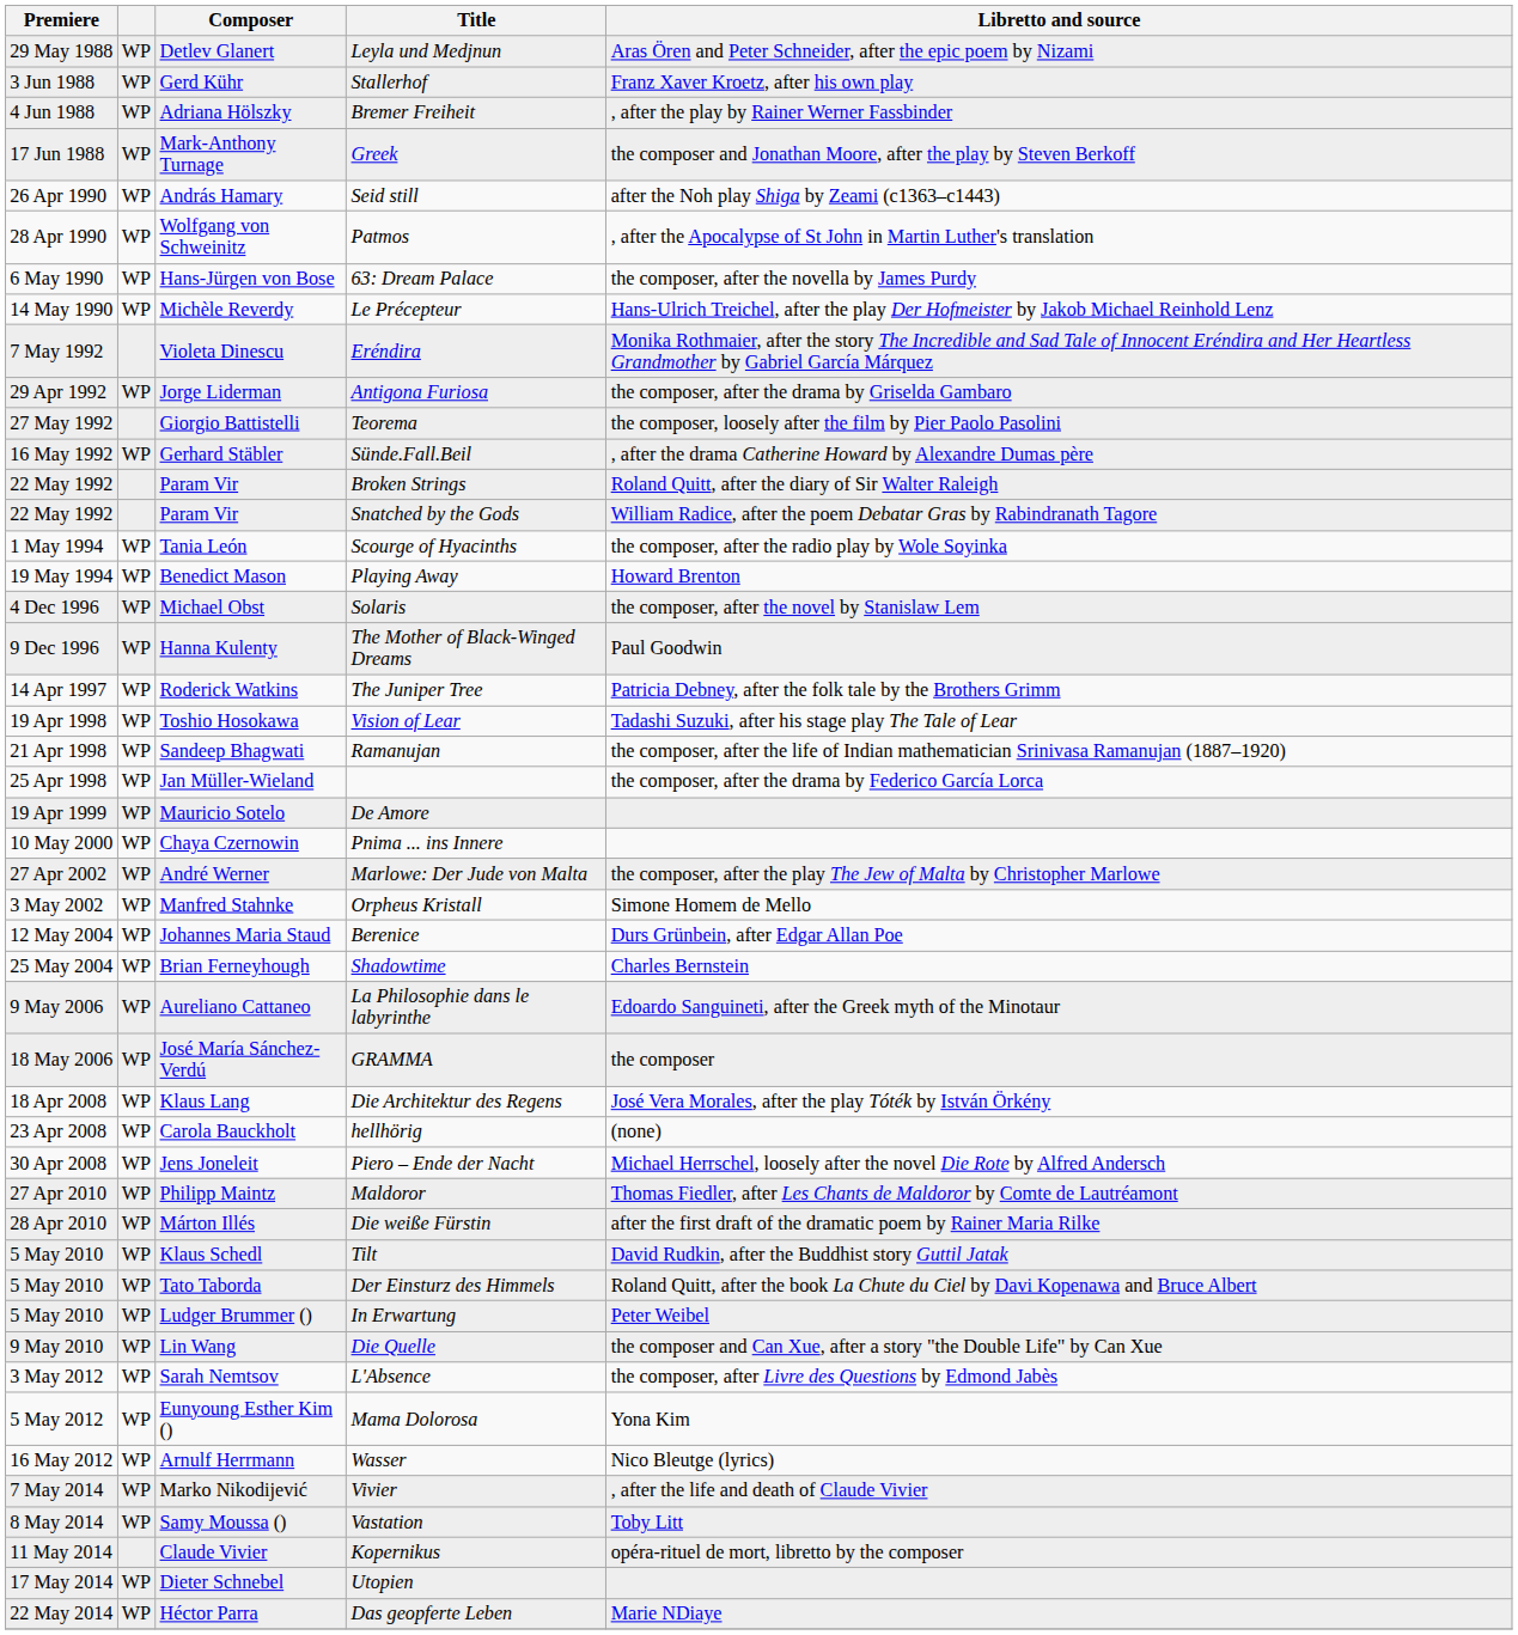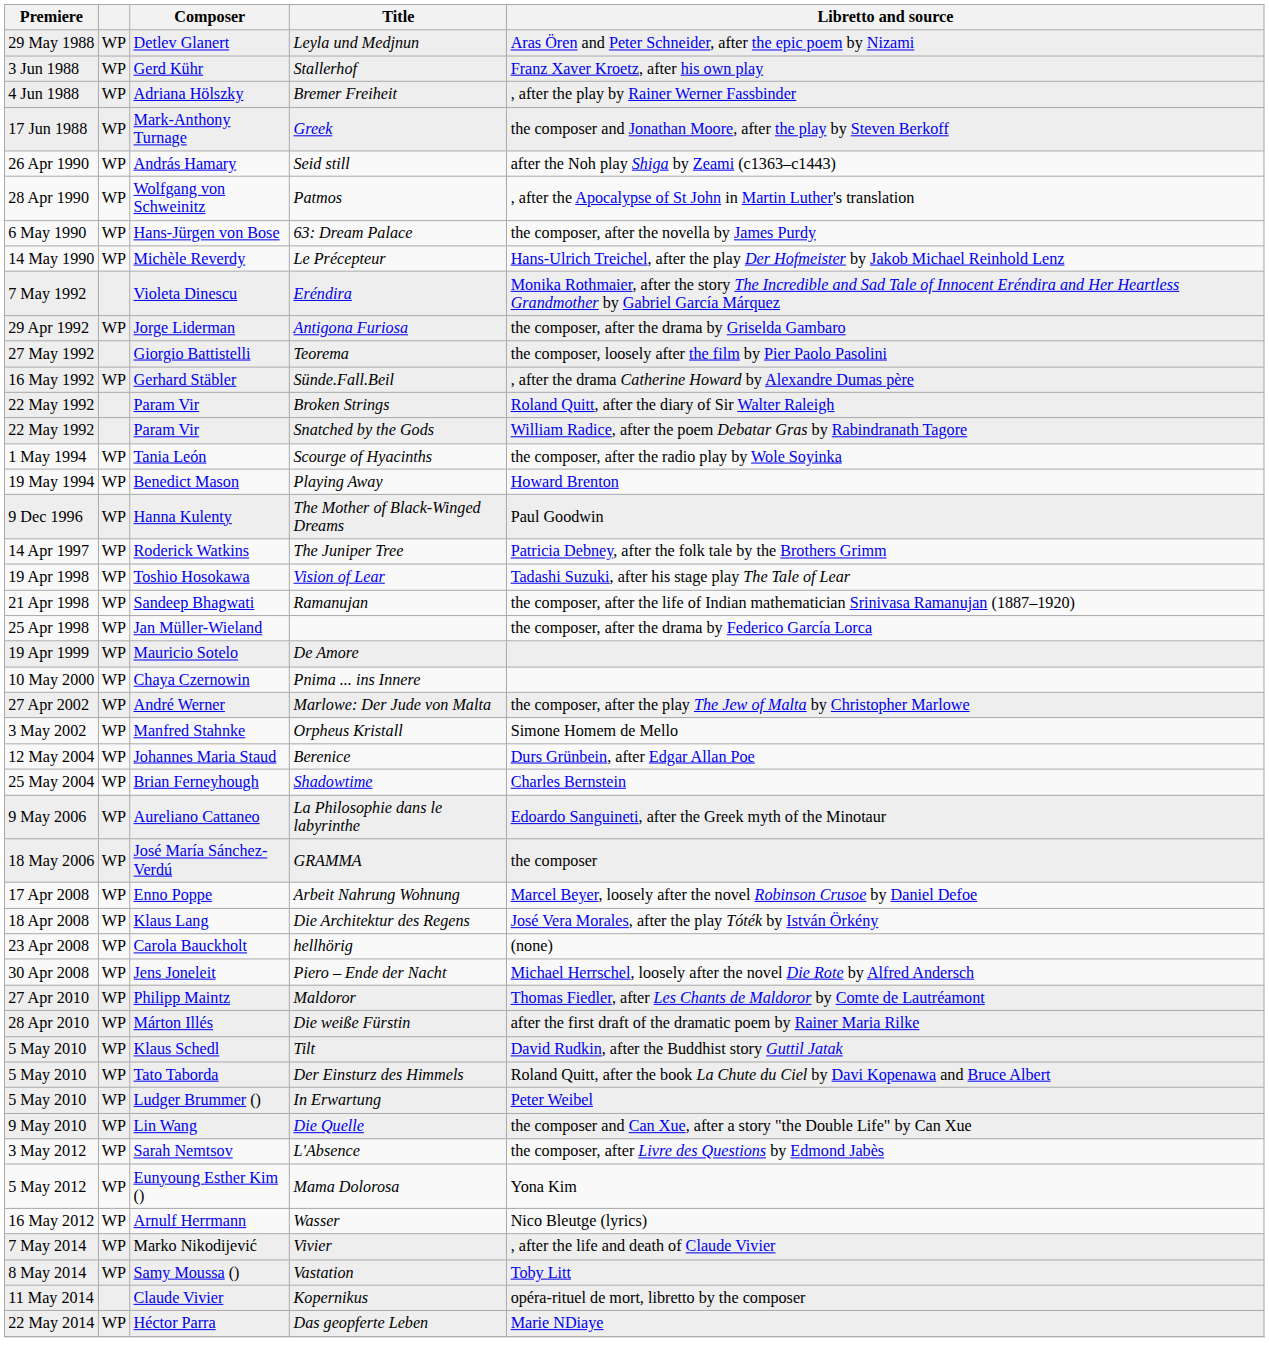- row: 4 Dec 1996 | WP | Michael Obst | Solaris | the composer, after the novel by Stanislaw Lem
+ row: 17 Apr 2008 | WP | Enno Poppe | Arbeit Nahrung Wohnung | Marcel Beyer, loosely after the novel Robinson Crusoe by Daniel Defoe
- row: 17 May 2014 | WP | Dieter Schnebel | Utopien
